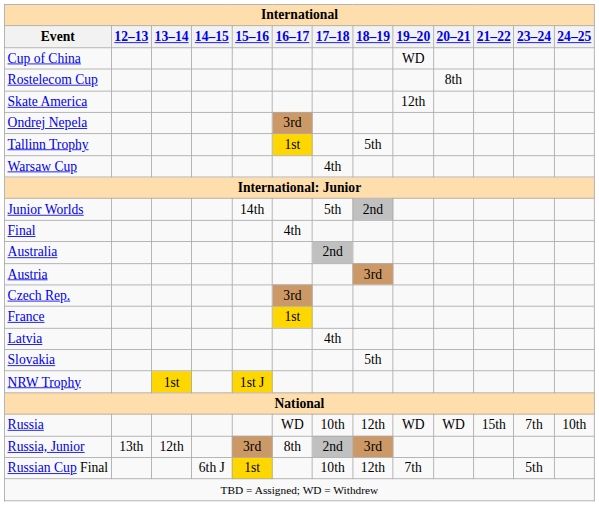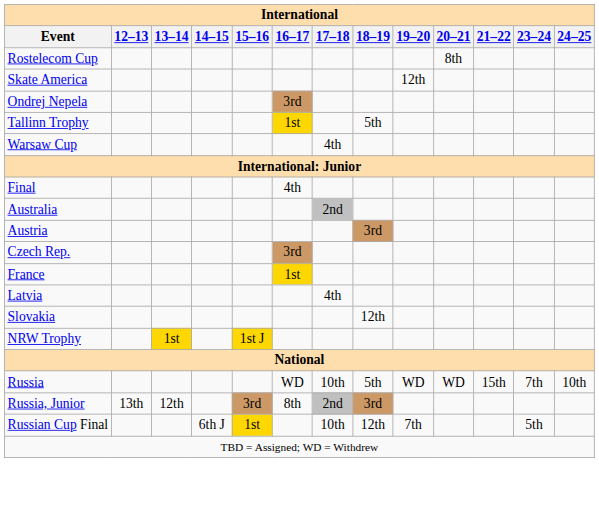- row: Cup of China | WD
- row: Junior Worlds | 14th | 5th | 2nd
Slovakia | 18–19: 5th -> 12th
Russia | 18–19: 12th -> 5th
